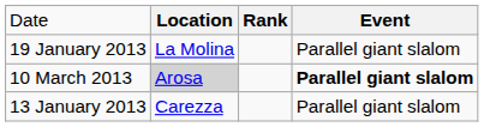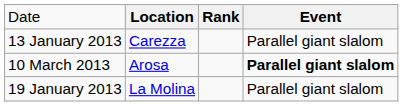rows swapped: 19 January 2013 <-> 13 January 2013
10 March 2013 | column 2: lightgrey background -> no background
